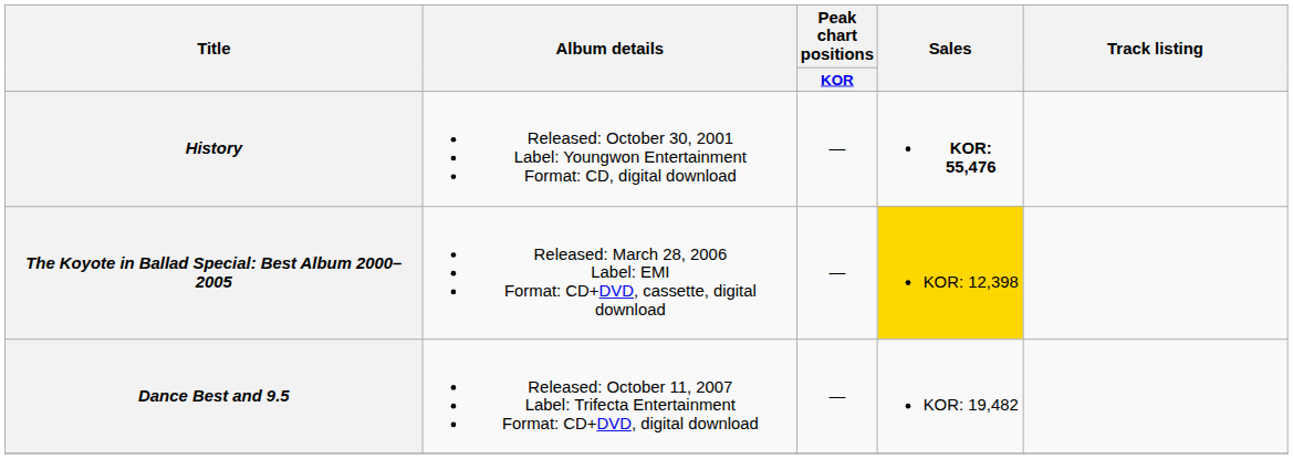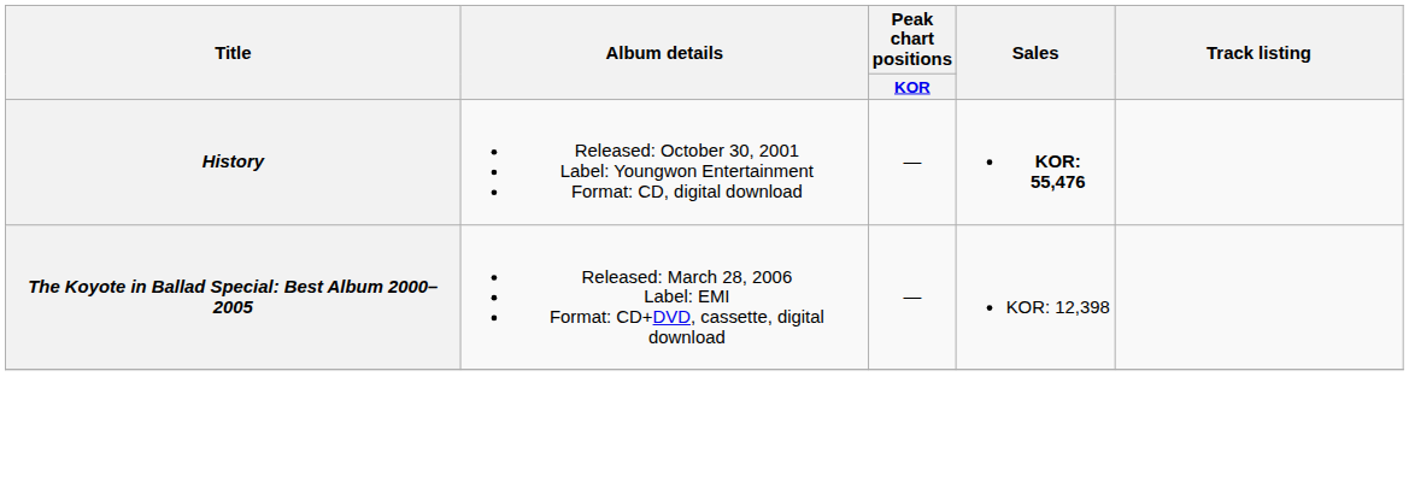The Koyote in Ballad Special: Best Album 2000–2005 | Sales: gold background -> no background
- row: Dance Best and 9.5 | Released: October 11, 2007 Label: Trifecta Entertainment Format: CD+DVD, digital download | — | KOR: 19,482
